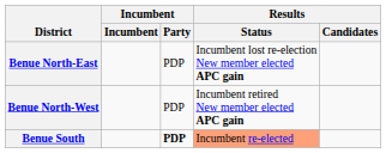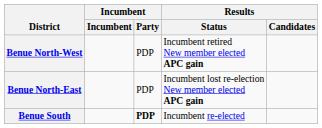rows swapped: Benue North-East <-> Benue North-West
Benue South | Results / Status: lightsalmon background -> no background
